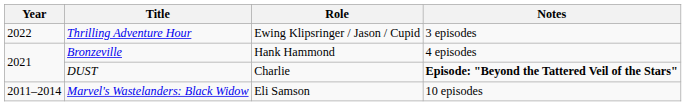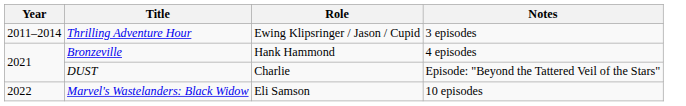Thrilling Adventure Hour | Year: 2022 -> 2011–2014
DUST | Notes: bold -> normal
Marvel's Wastelanders: Black Widow | Year: 2011–2014 -> 2022
